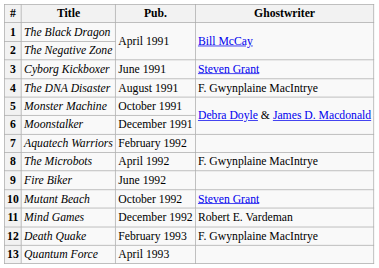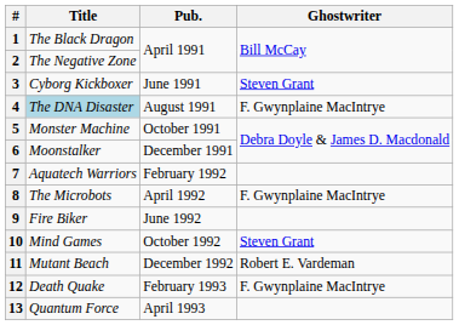4 | Title: no background -> lightblue background
10 | Title: Mutant Beach -> Mind Games
11 | Title: Mind Games -> Mutant Beach
